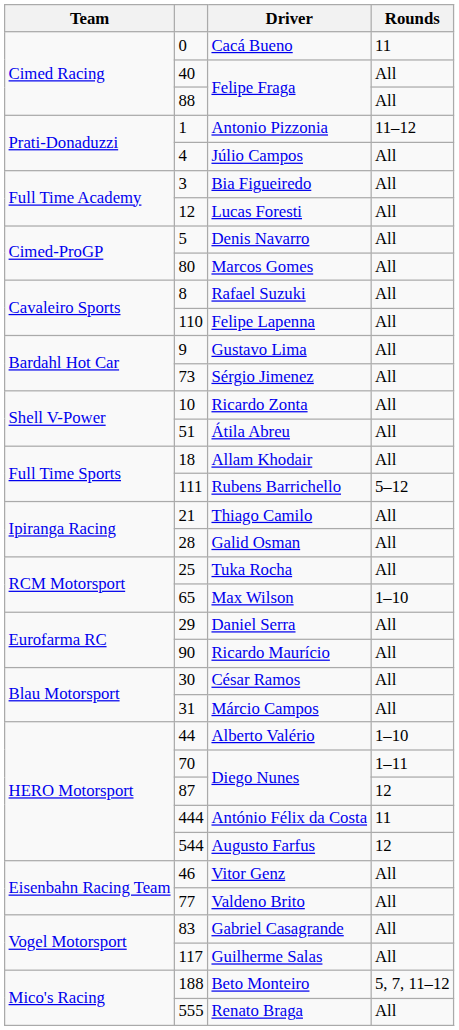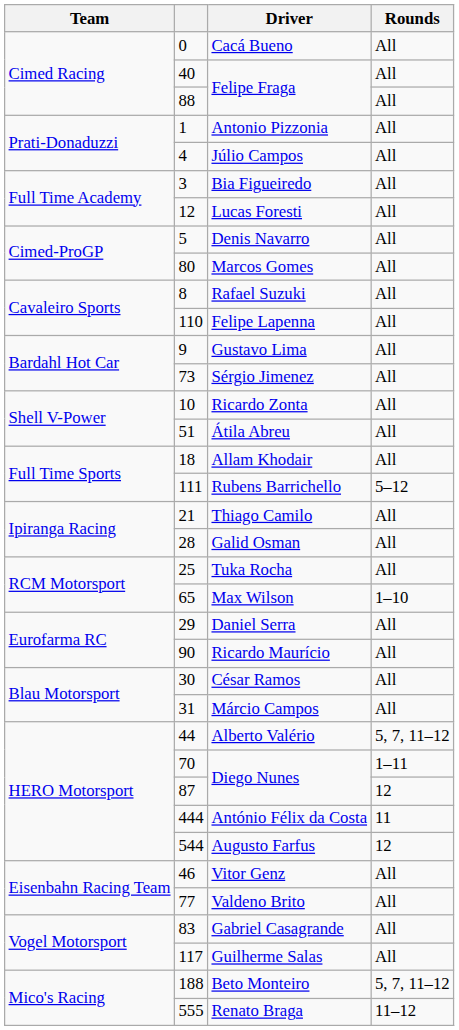Cacá Bueno | Rounds: 11 -> All
Antonio Pizzonia | Rounds: 11–12 -> All
Alberto Valério | Rounds: 1–10 -> 5, 7, 11–12
Renato Braga | Rounds: All -> 11–12
